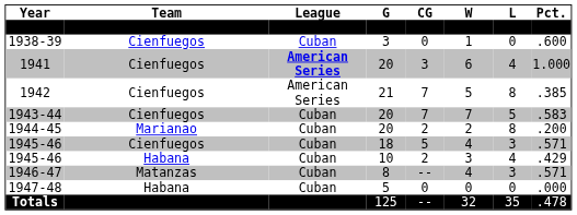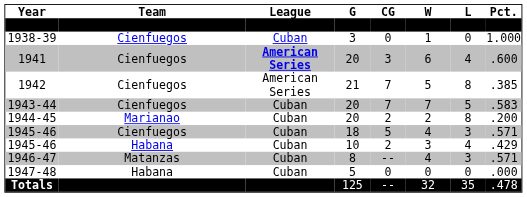1938-39 | Pct.: .600 -> 1.000
1941 | Pct.: 1.000 -> .600
